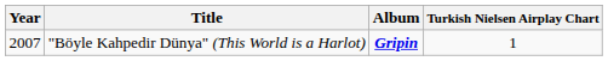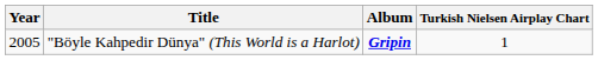"Böyle Kahpedir Dünya" (This World is a Harlot) | Year: 2007 -> 2005
